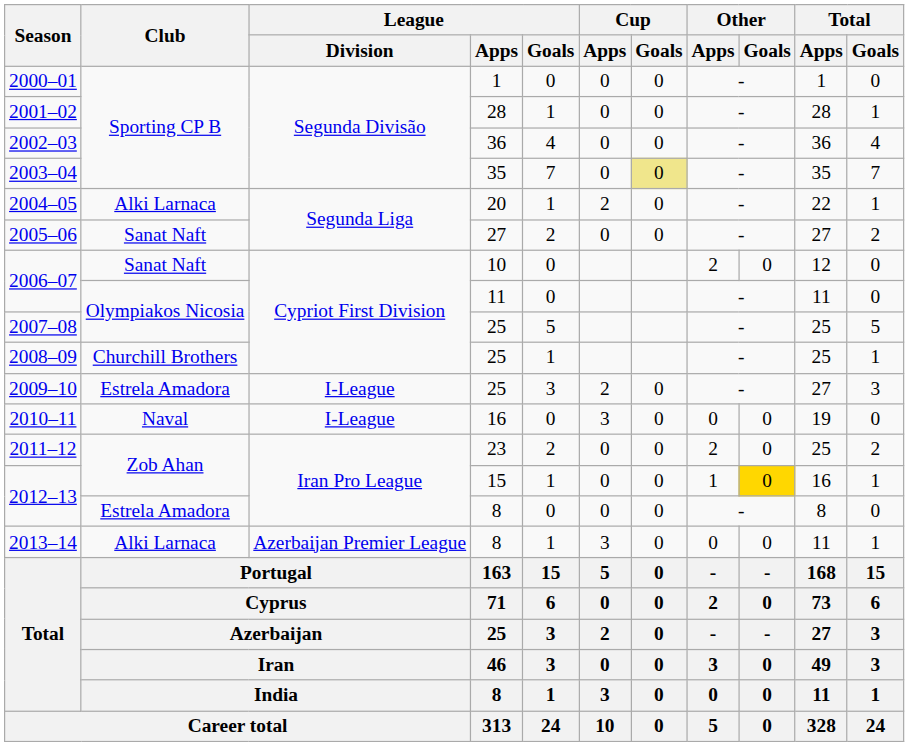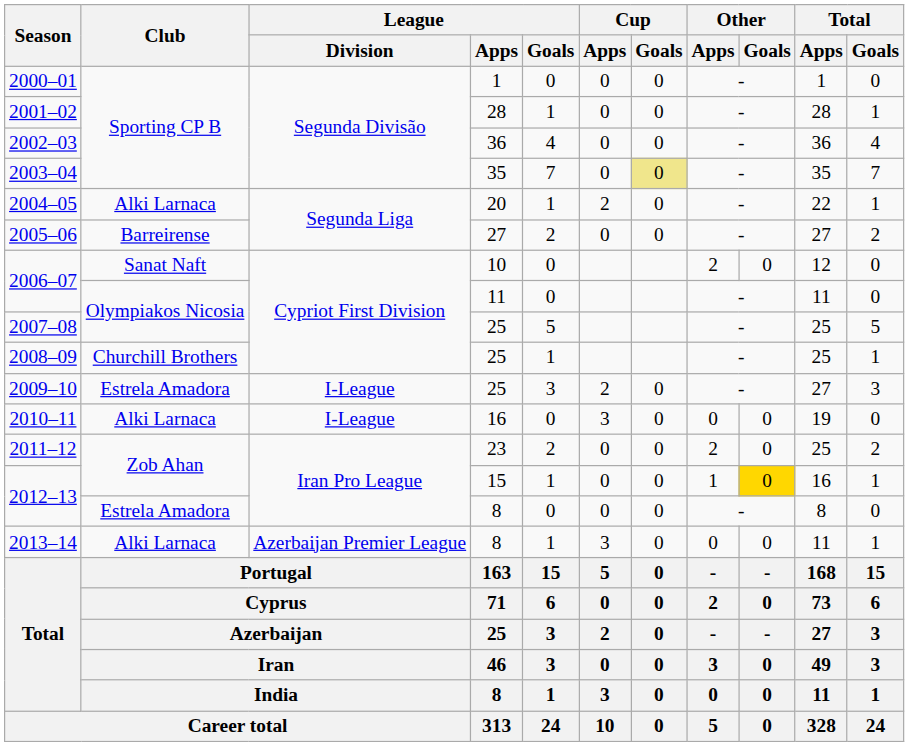2005–06 | Club: Sanat Naft -> Barreirense
2010–11 | Club: Naval -> Alki Larnaca
